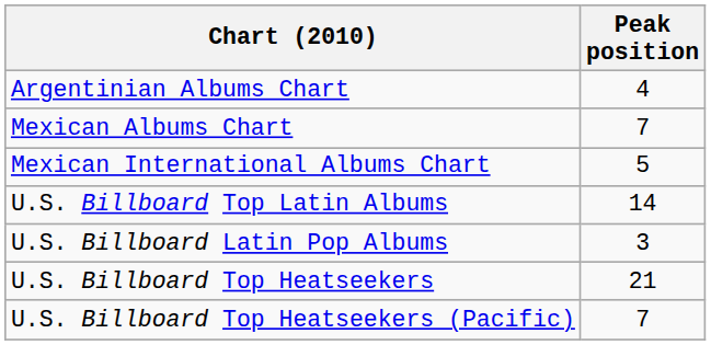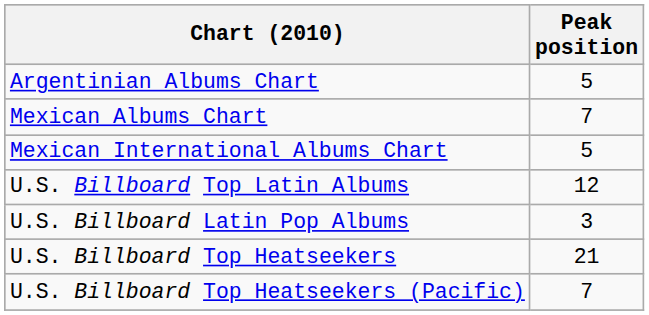Argentinian Albums Chart | Peak position: 4 -> 5
U.S. Billboard Top Latin Albums | Peak position: 14 -> 12
